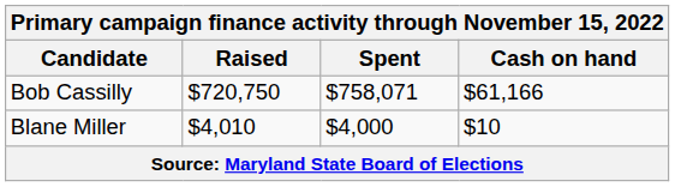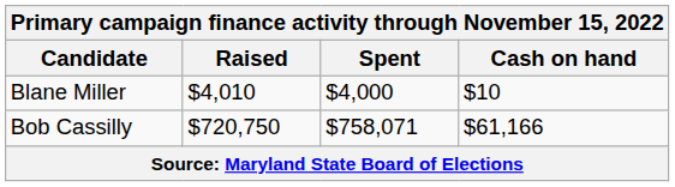rows swapped: Bob Cassilly <-> Blane Miller
